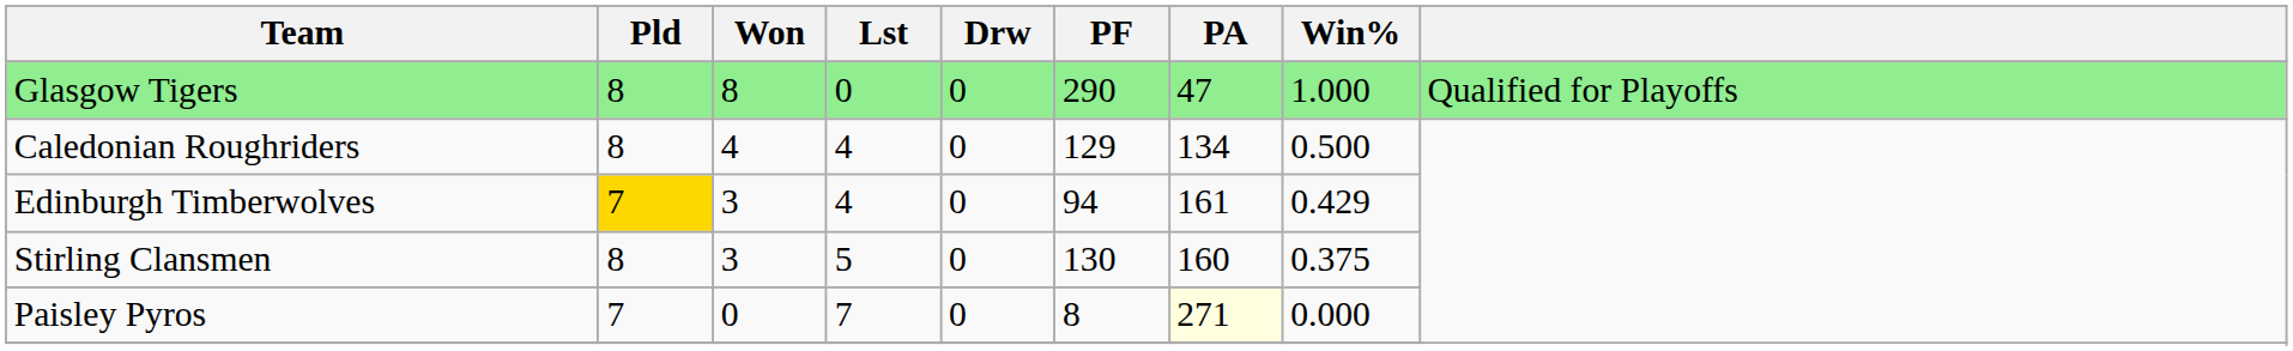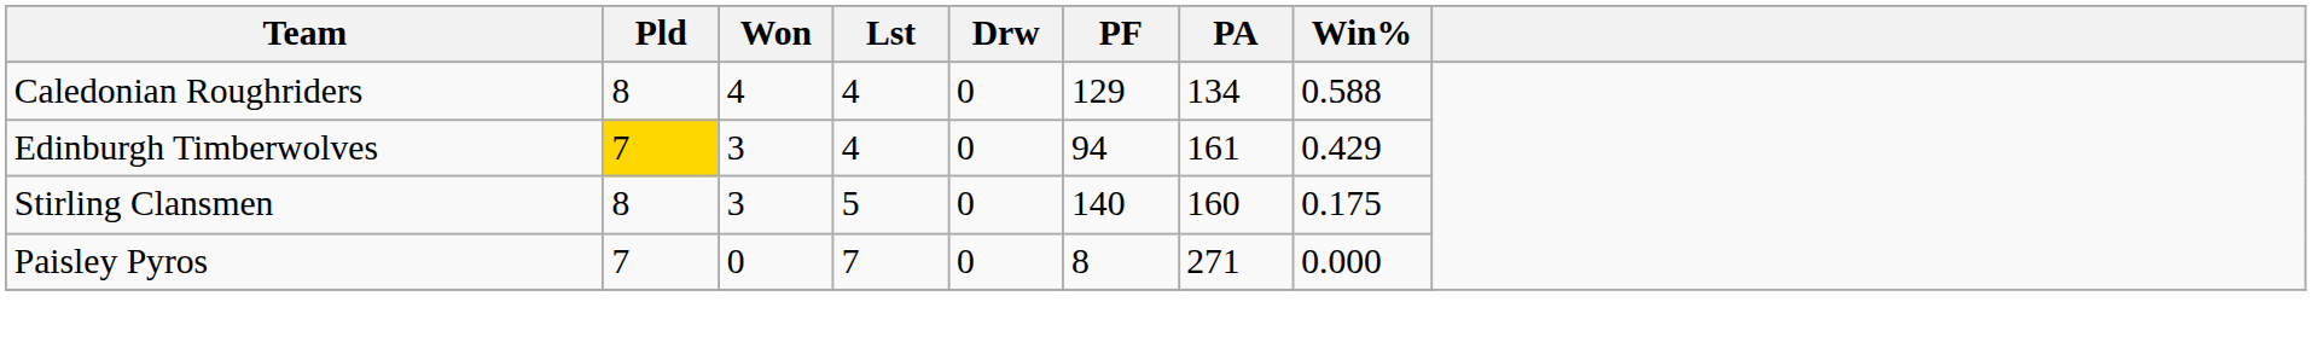- row: Glasgow Tigers | 8 | 8 | 0 | 0 | 290 | 47 | 1.000 | Qualified for Playoffs
Caledonian Roughriders | Win%: 0.500 -> 0.588
Stirling Clansmen | PF: 130 -> 140
Stirling Clansmen | Win%: 0.375 -> 0.175
Paisley Pyros | PA: lightyellow background -> no background
